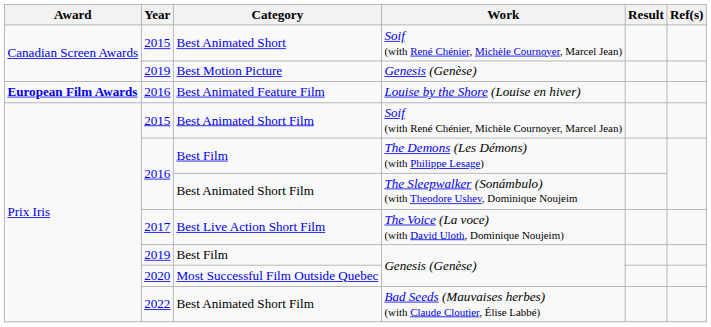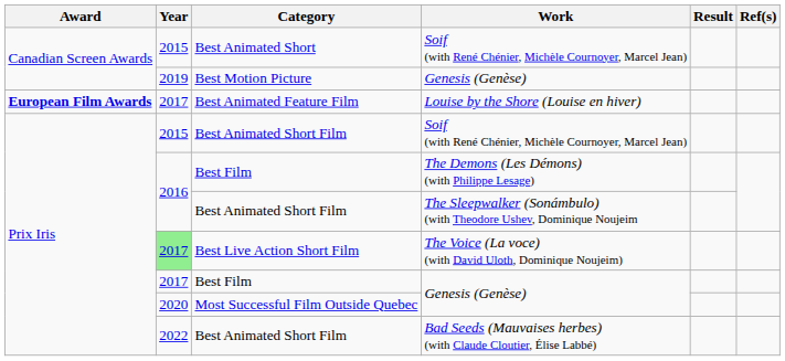Best Animated Feature Film | Year: 2016 -> 2017
Best Live Action Short Film | Year: no background -> lightgreen background
Best Film / Genesis (Genèse) | Year: 2019 -> 2017
